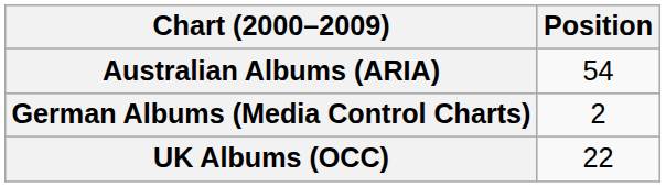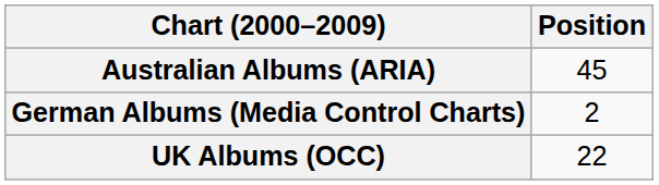Australian Albums (ARIA) | Position: 54 -> 45
